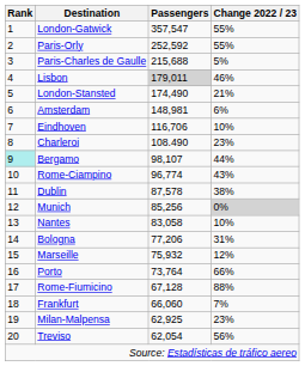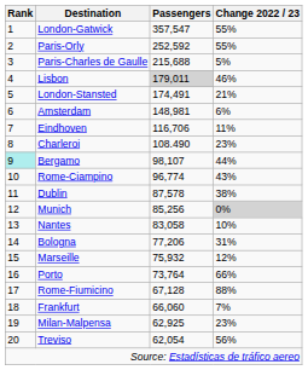London-Stansted | Passengers: 174,490 -> 174,491
Eindhoven | Change 2022 / 23: 10% -> 11%
